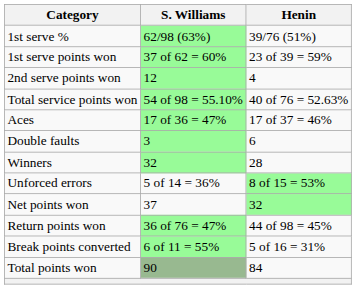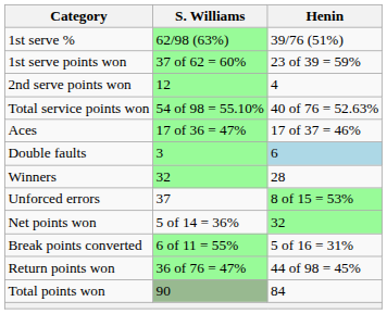Double faults | Henin: no background -> lightblue background
Unforced errors | S. Williams: 5 of 14 = 36% -> 37
Net points won | S. Williams: 37 -> 5 of 14 = 36%
rows swapped: Break points converted <-> Return points won
